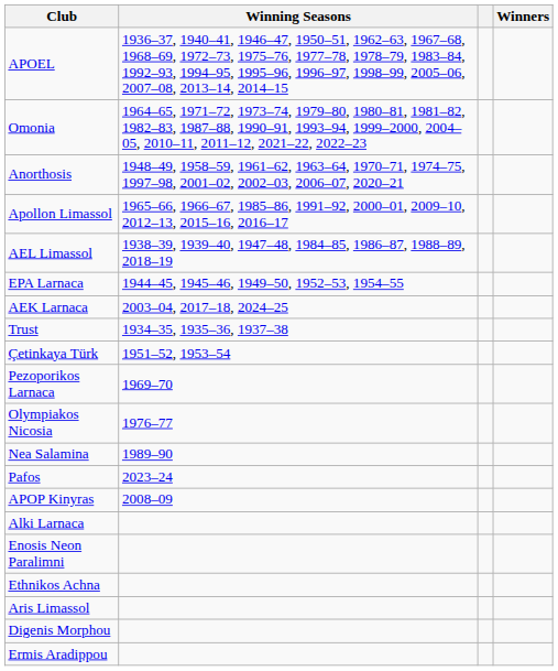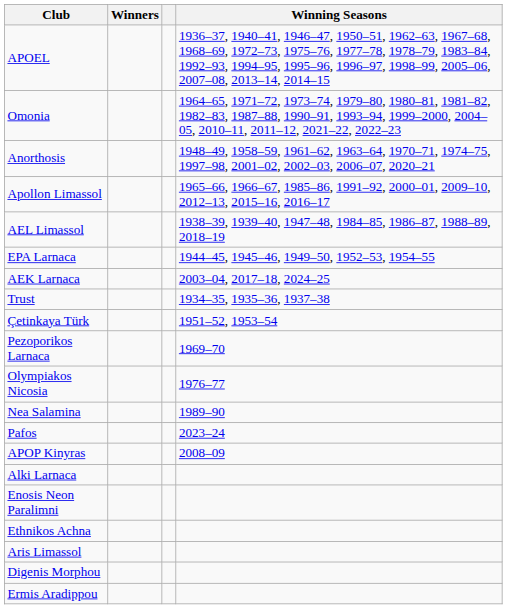columns swapped: Winners <-> Winning Seasons
